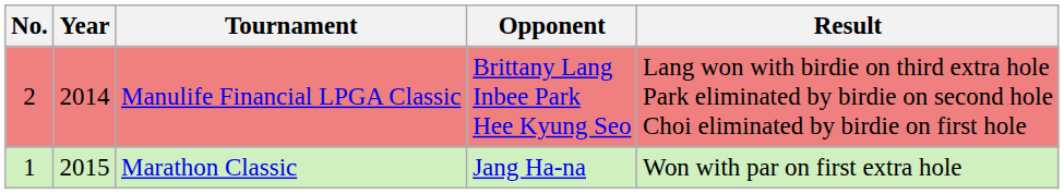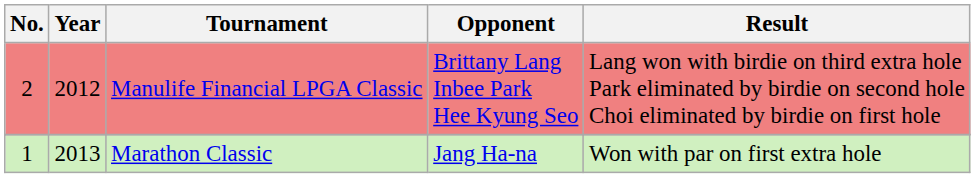Manulife Financial LPGA Classic | Year: 2014 -> 2012
Marathon Classic | Year: 2015 -> 2013
